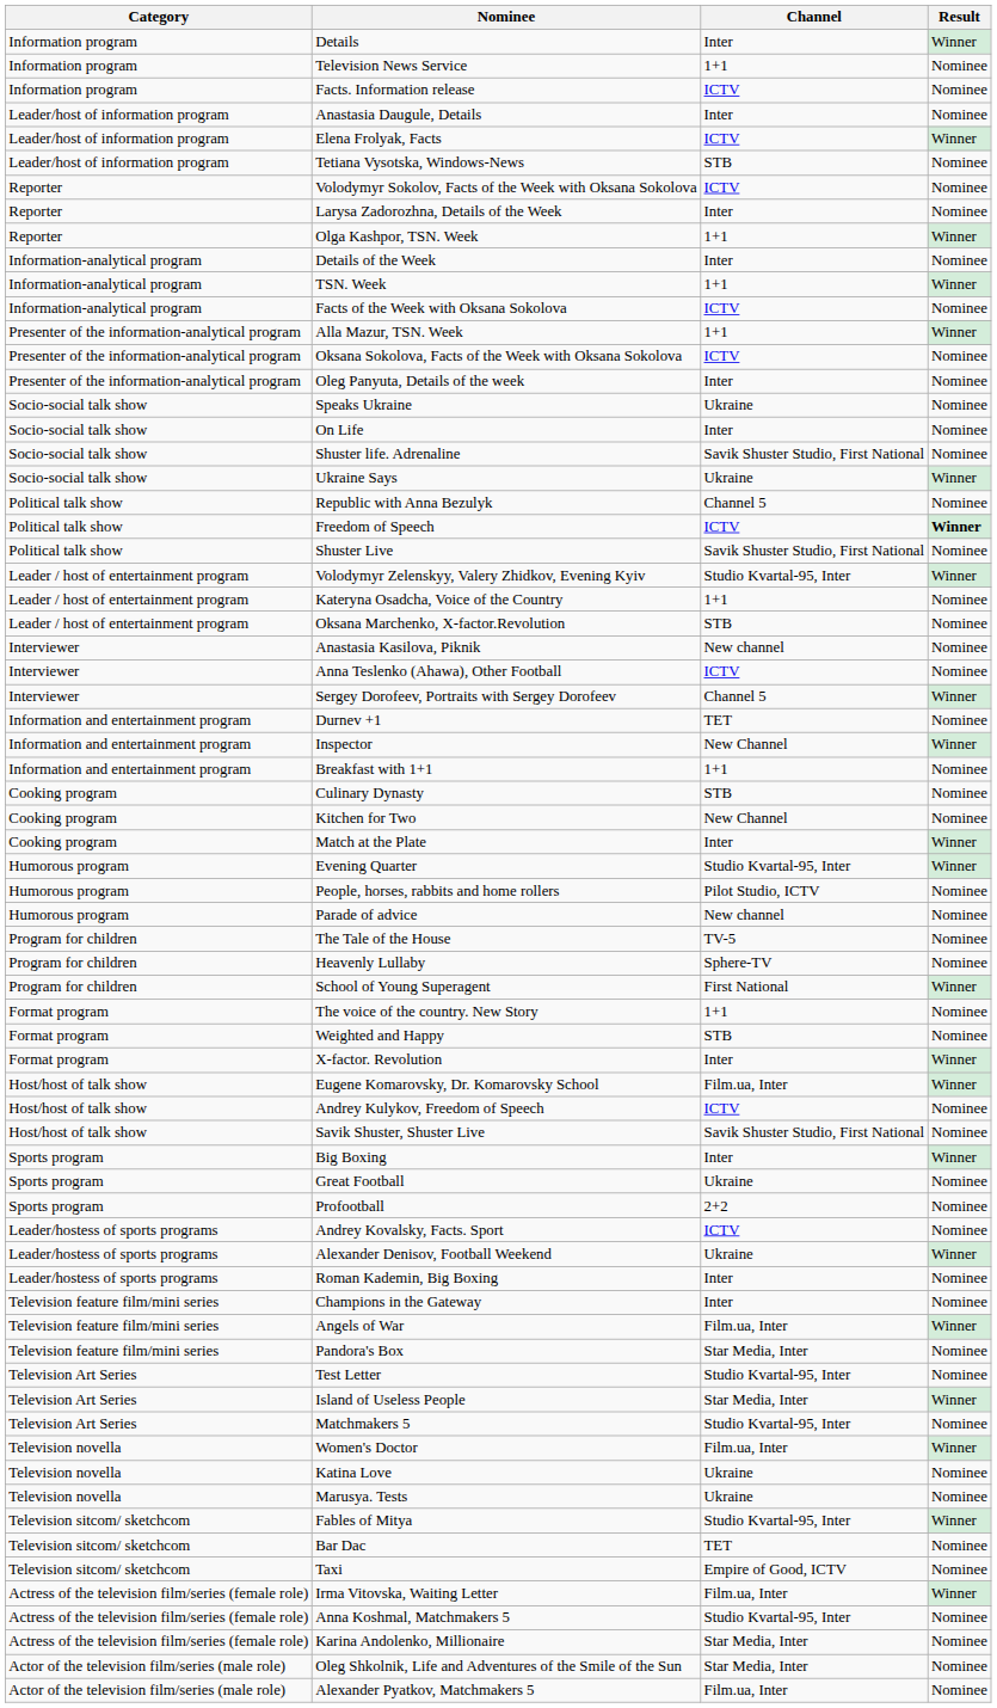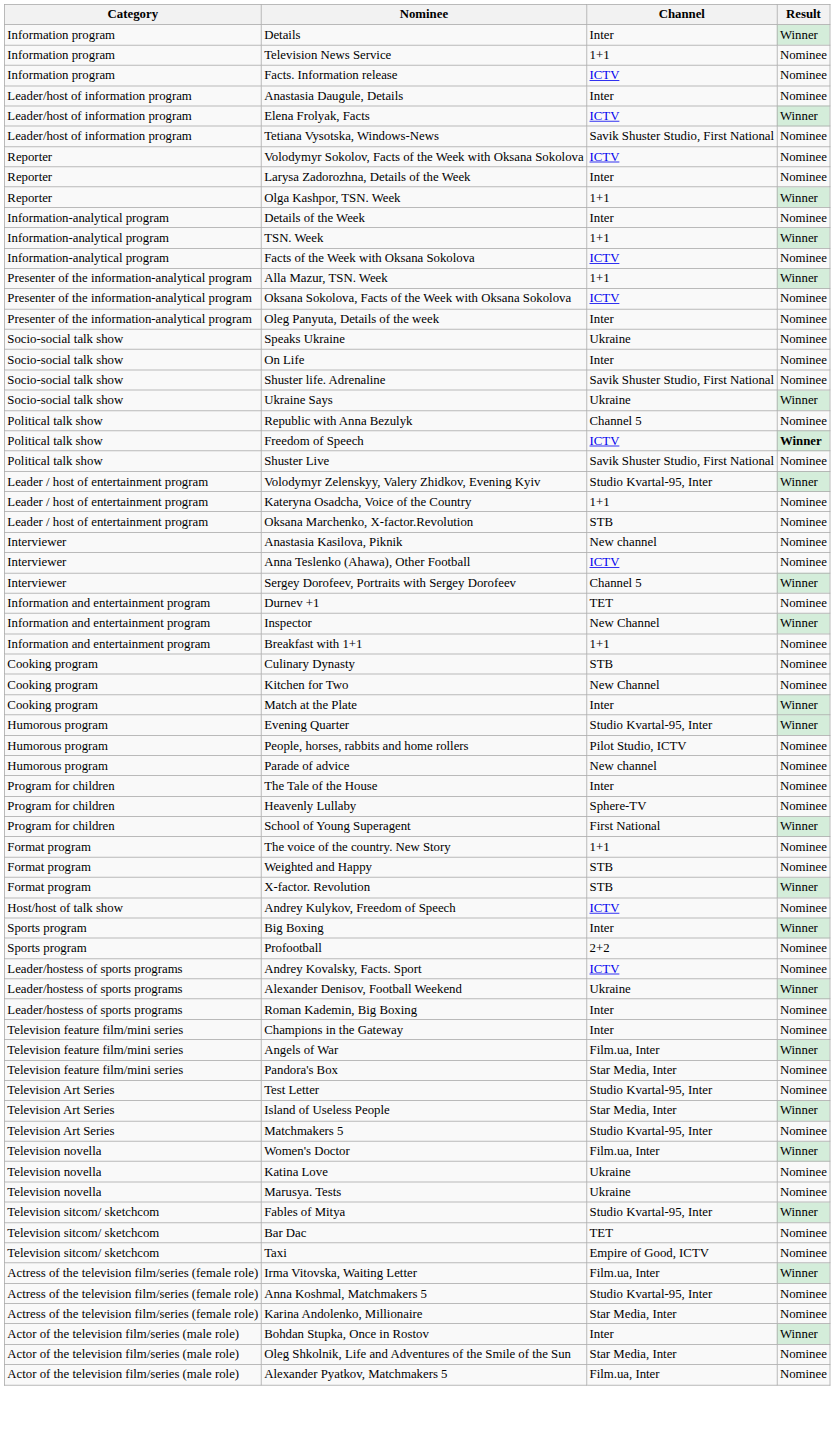Tetiana Vysotska, Windows-News | Channel: STB -> Savik Shuster Studio, First National
The Tale of the House | Channel: TV-5 -> Inter
X-factor. Revolution | Channel: Inter -> STB
- row: Host/host of talk show | Eugene Komarovsky, Dr. Komarovsky School | Film.ua, Inter | Winner
- row: Host/host of talk show | Savik Shuster, Shuster Live | Savik Shuster Studio, First National | Nominee
- row: Sports program | Great Football | Ukraine | Nominee
+ row: Actor of the television film/series (male role) | Bohdan Stupka, Once in Rostov | Inter | Winner
